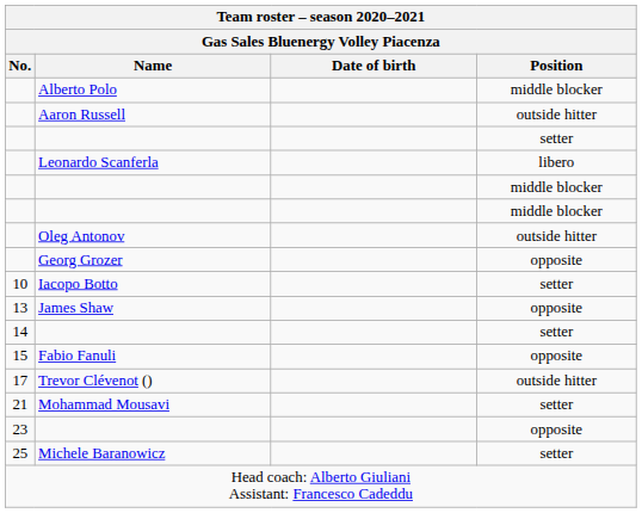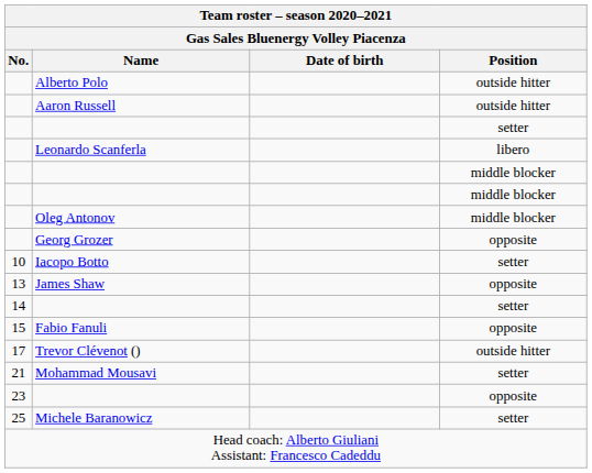Alberto Polo | Position: middle blocker -> outside hitter
Oleg Antonov | Position: outside hitter -> middle blocker
